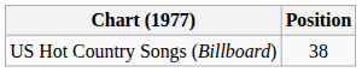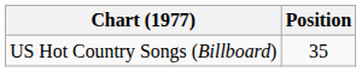US Hot Country Songs (Billboard) | Position: 38 -> 35
